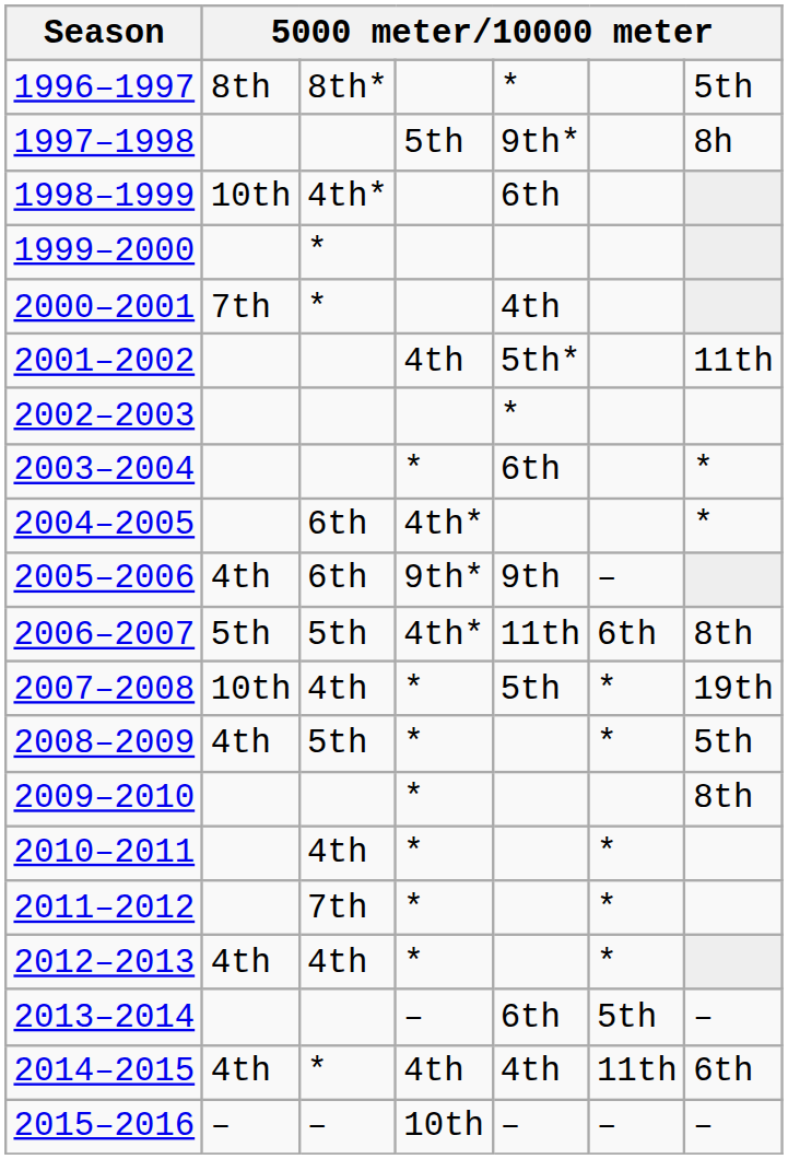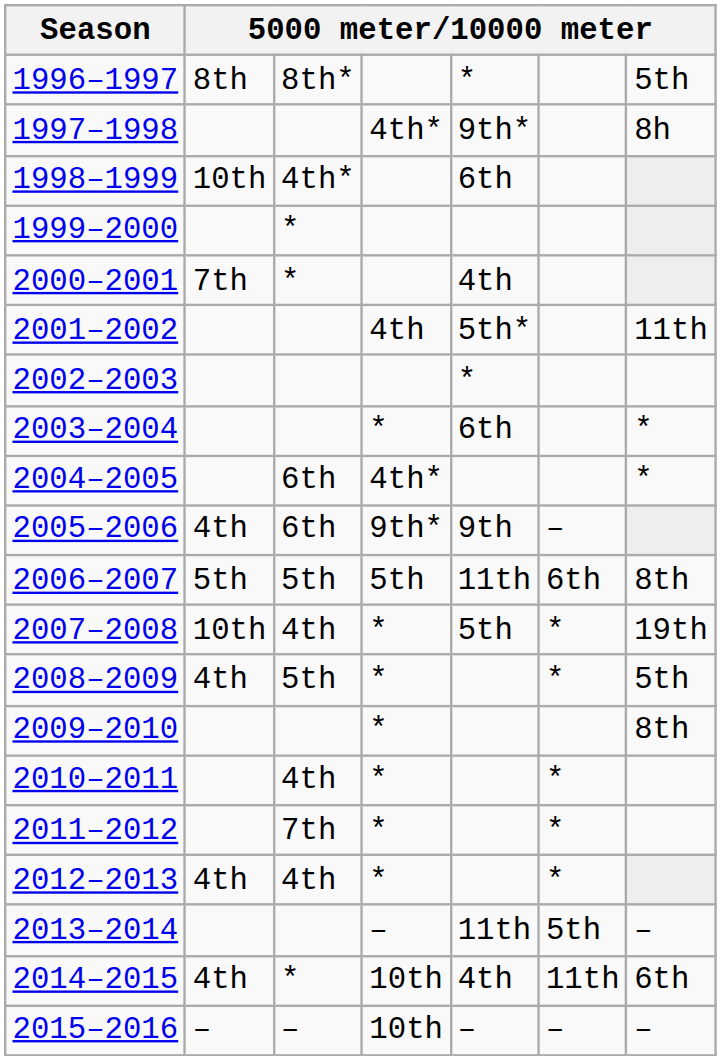1997–1998 | column 4: 5th -> 4th*
2006–2007 | column 4: 4th* -> 5th
2013–2014 | column 5: 6th -> 11th
2014–2015 | column 4: 4th -> 10th
